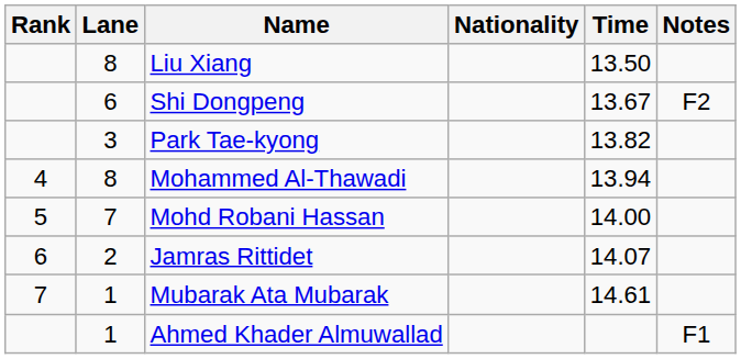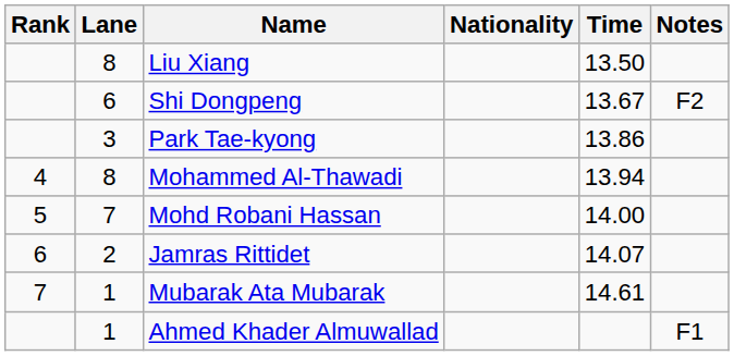Park Tae-kyong | Time: 13.82 -> 13.86
